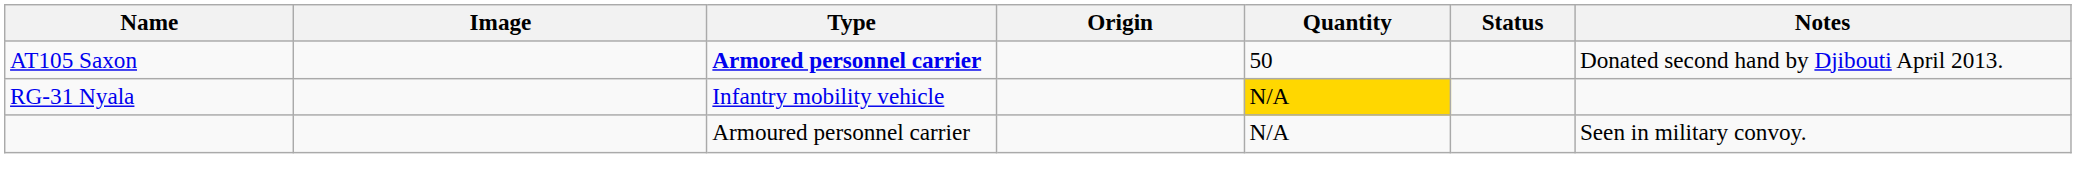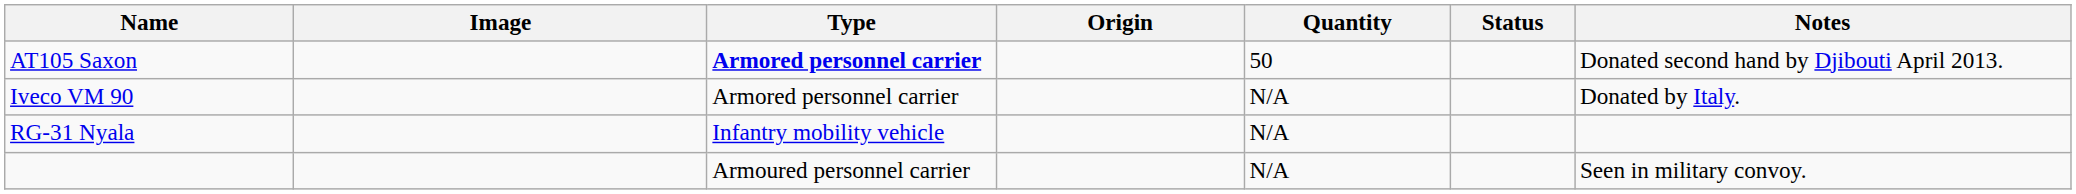+ row: Iveco VM 90 | Armored personnel carrier | N/A | Donated by Italy.
RG-31 Nyala | Quantity: gold background -> no background
